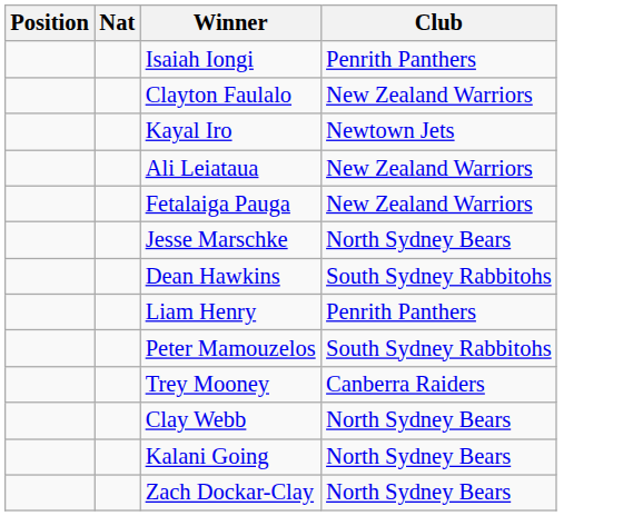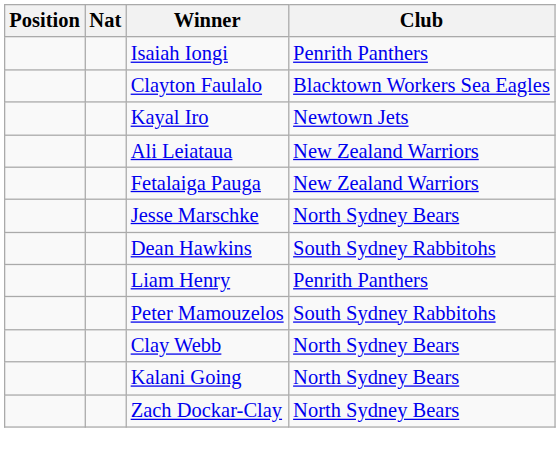Clayton Faulalo | Club: New Zealand Warriors -> Blacktown Workers Sea Eagles
- row: Trey Mooney | Canberra Raiders
